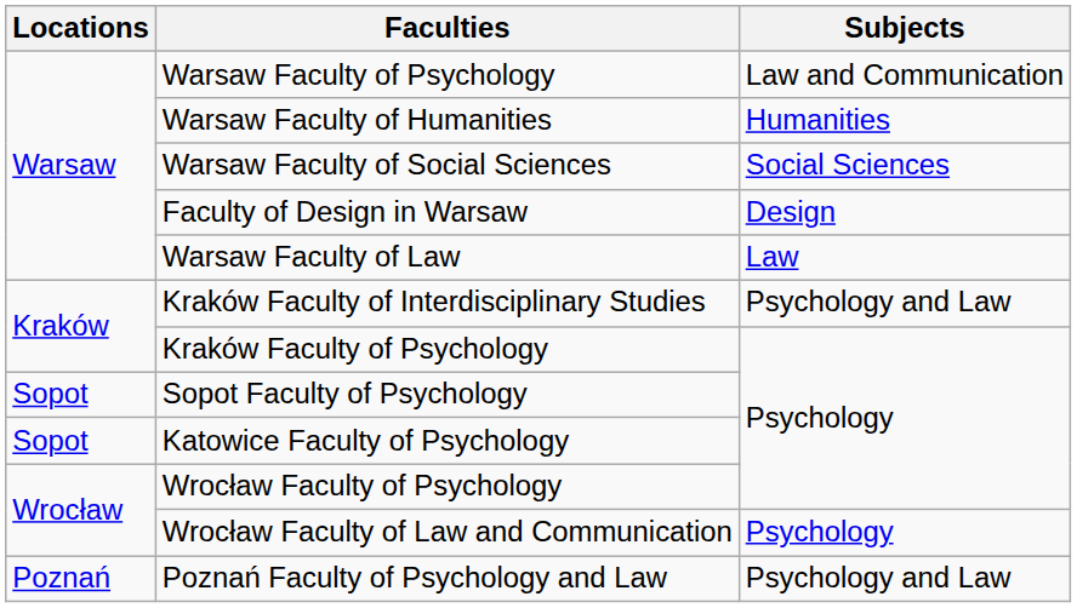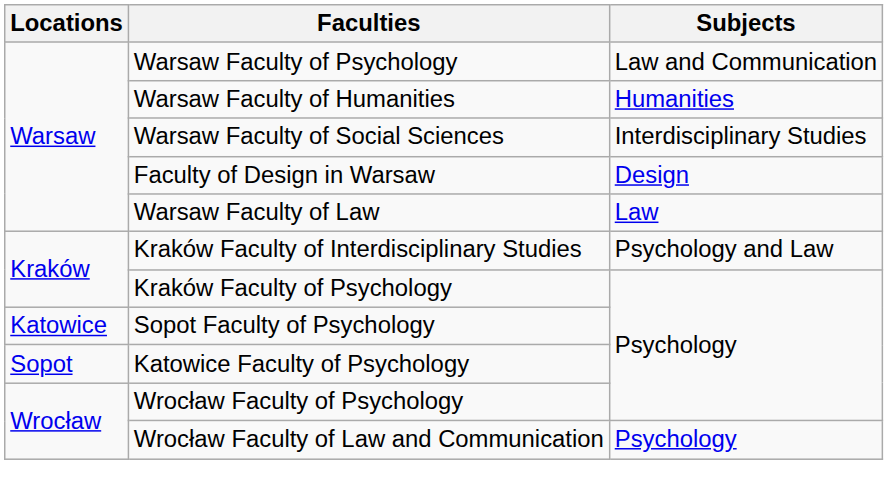Warsaw Faculty of Social Sciences | Subjects: Social Sciences -> Interdisciplinary Studies
Sopot Faculty of Psychology | Locations: Sopot -> Katowice
- row: Poznań | Poznań Faculty of Psychology and Law | Psychology and Law
